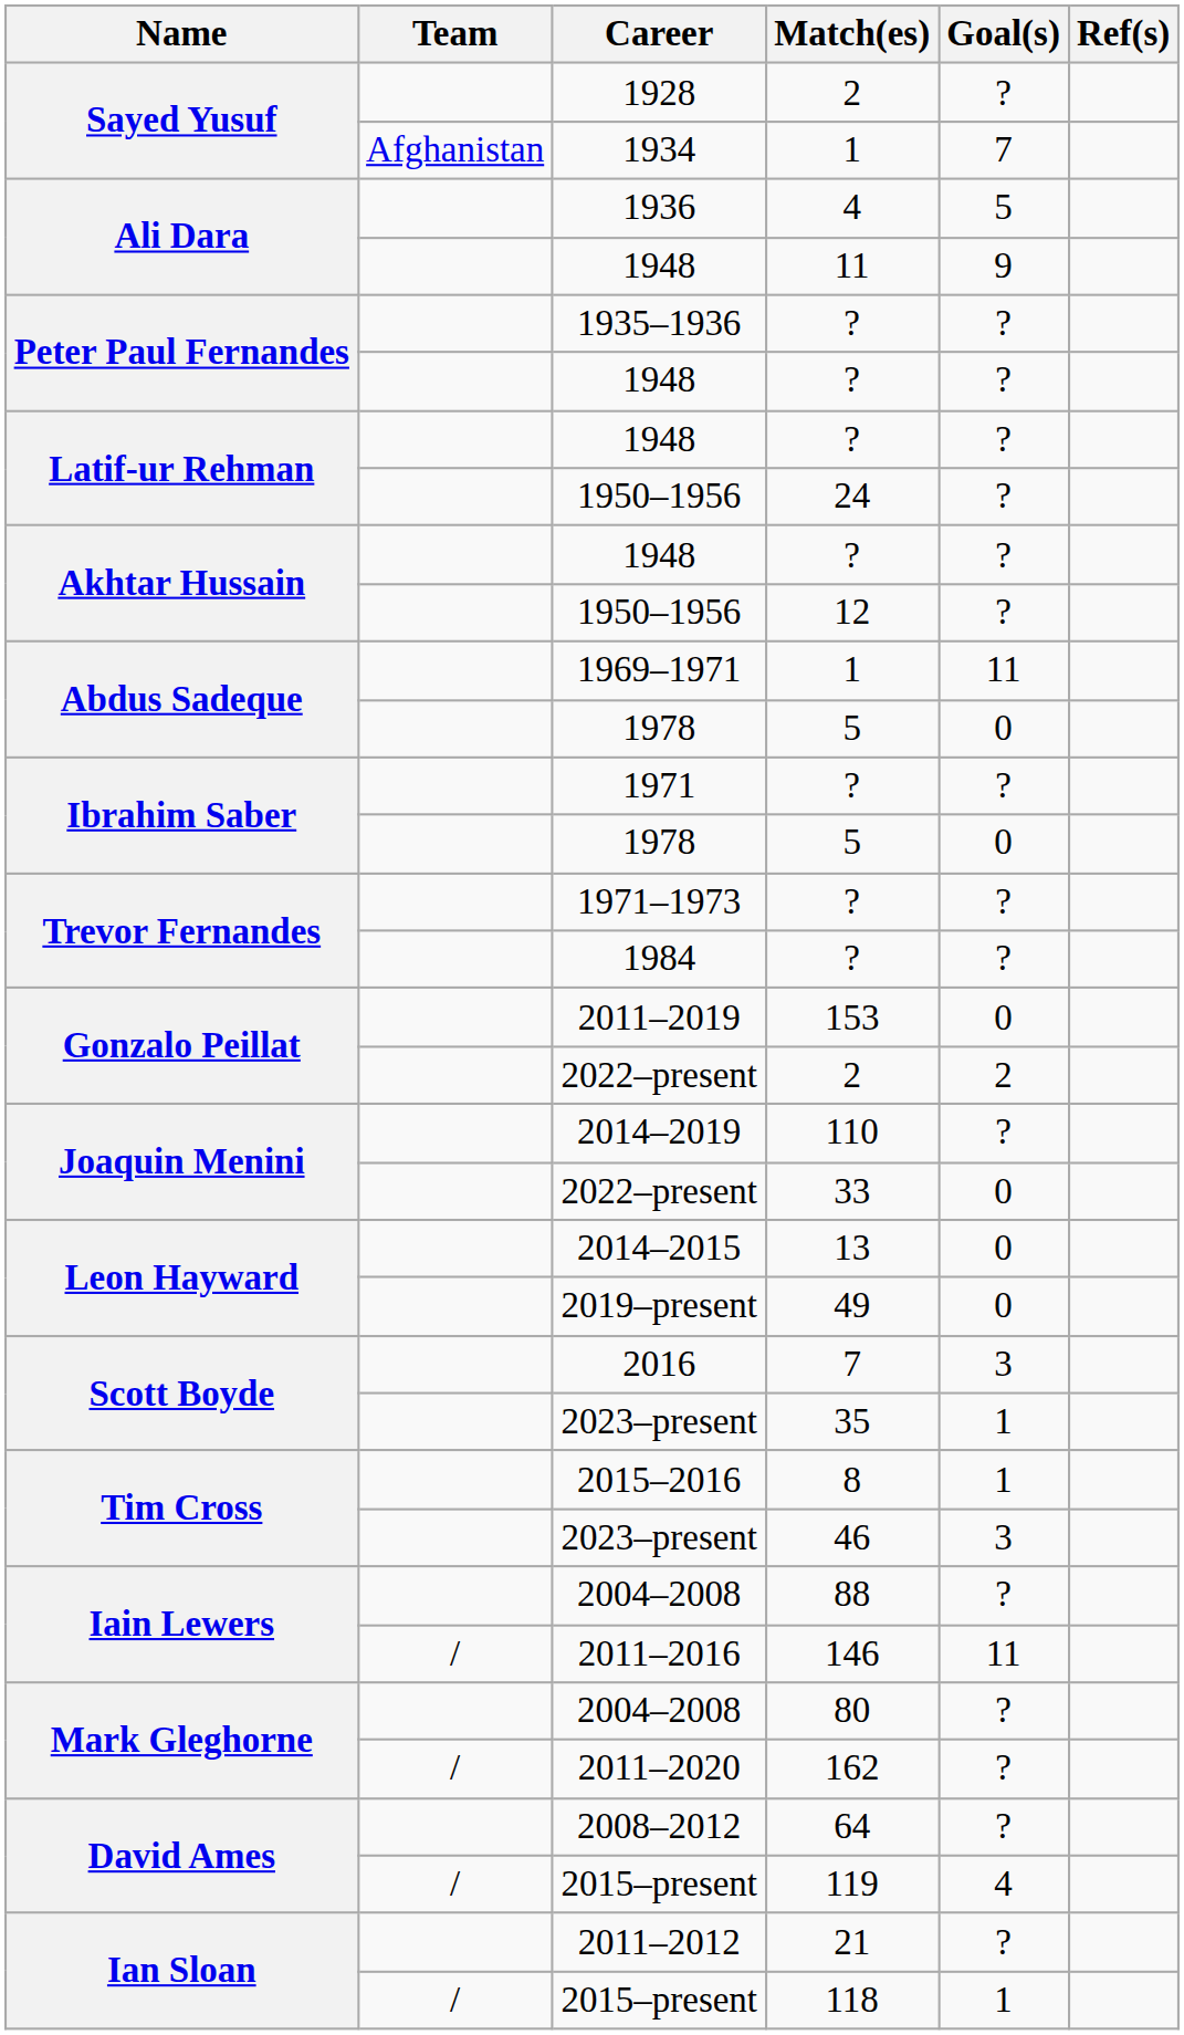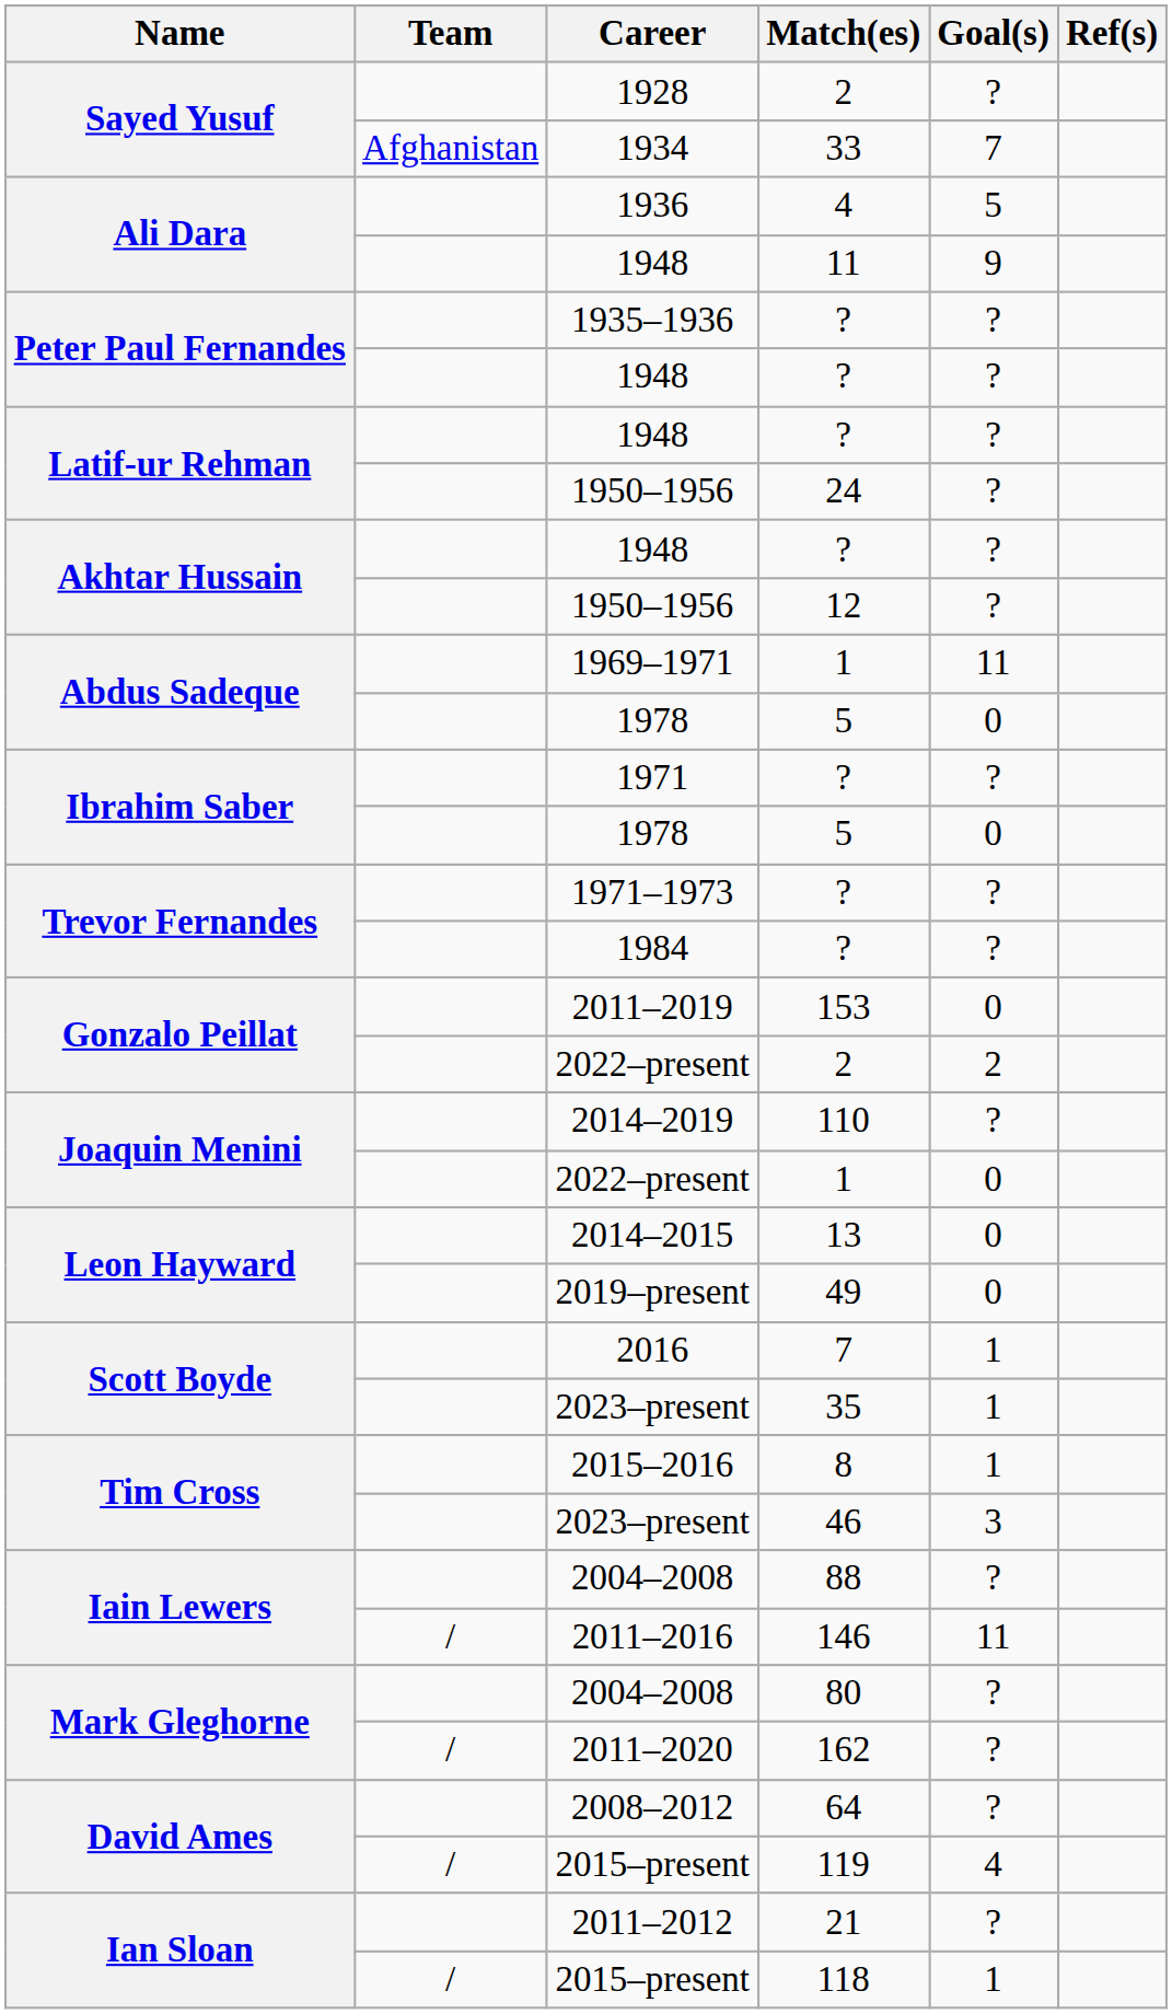1934 | Match(es): 1 -> 33
Joaquin Menini / 2022–present | Match(es): 33 -> 1
2016 | Goal(s): 3 -> 1
